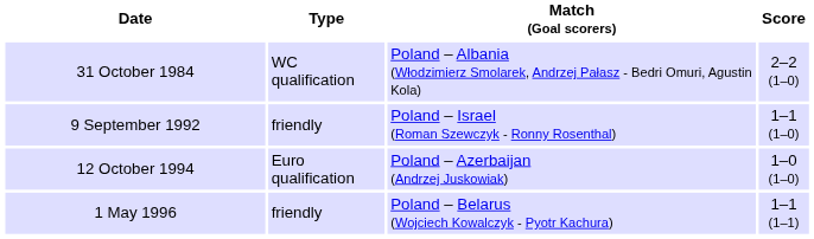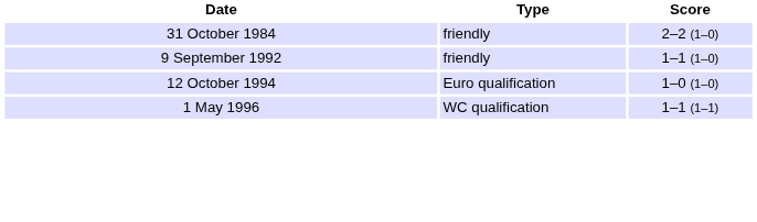- column: Match (Goal scorers) | Poland – Albania (Włodzimierz Smolarek, Andrzej Pałasz - Bedri Omuri, Agustin Kola) | Poland – Israel (Roman Szewczyk - Ronny Rosenthal) | Poland – Azerbaijan (Andrzej Juskowiak) | Poland – Belarus (Wojciech Kowalczyk - Pyotr Kachura)
31 October 1984 | Type: WC qualification -> friendly
1 May 1996 | Type: friendly -> WC qualification
